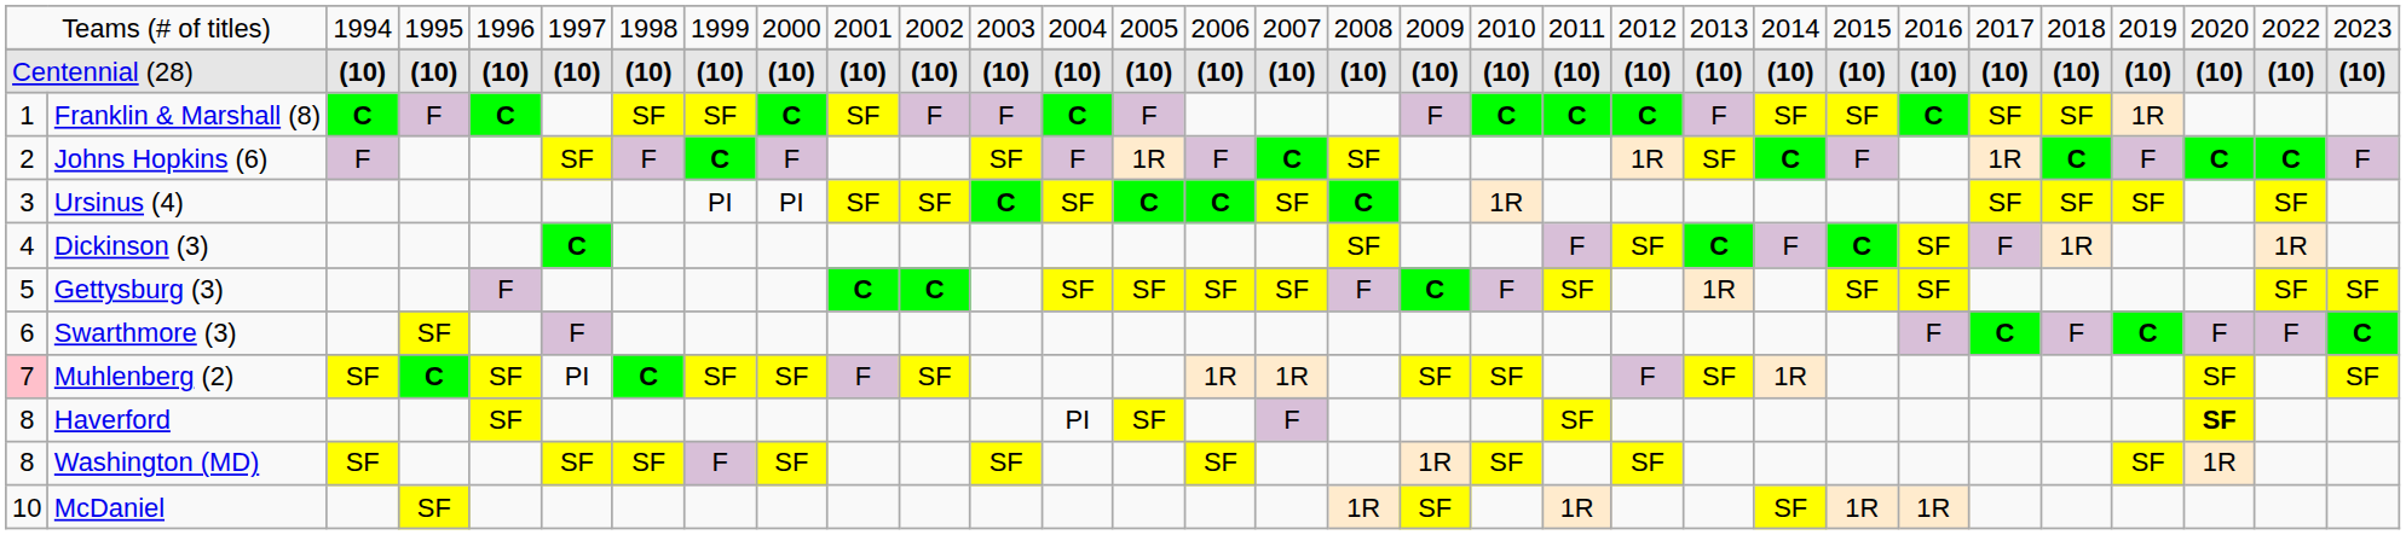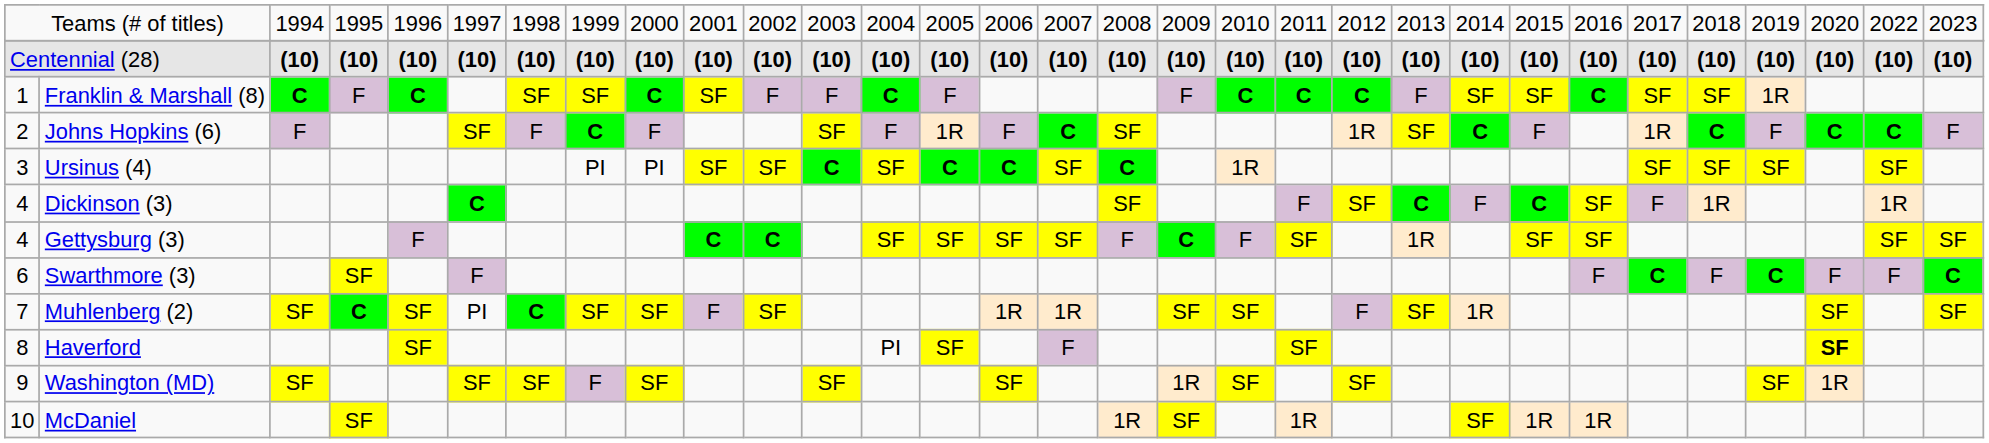Gettysburg (3) | column 1: 5 -> 4
Muhlenberg (2) | column 1: pink background -> no background
Washington (MD) | column 1: 8 -> 9
